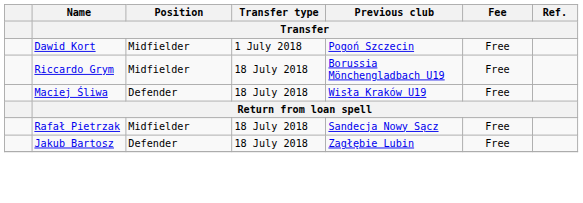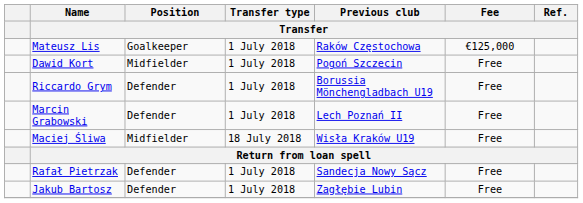+ row: Mateusz Lis | Goalkeeper | 1 July 2018 | Raków Częstochowa | €125,000
Riccardo Grym | Position / Transfer: Midfielder -> Defender
Riccardo Grym | Transfer type / Transfer: 18 July 2018 -> 1 July 2018
+ row: Marcin Grabowski | Defender | 1 July 2018 | Lech Poznań II | Free
Maciej Śliwa | Position / Transfer: Defender -> Midfielder
Rafał Pietrzak | Position / Transfer: Midfielder -> Defender
Rafał Pietrzak | Transfer type / Transfer: 18 July 2018 -> 1 July 2018
Jakub Bartosz | Transfer type / Transfer: 18 July 2018 -> 1 July 2018
